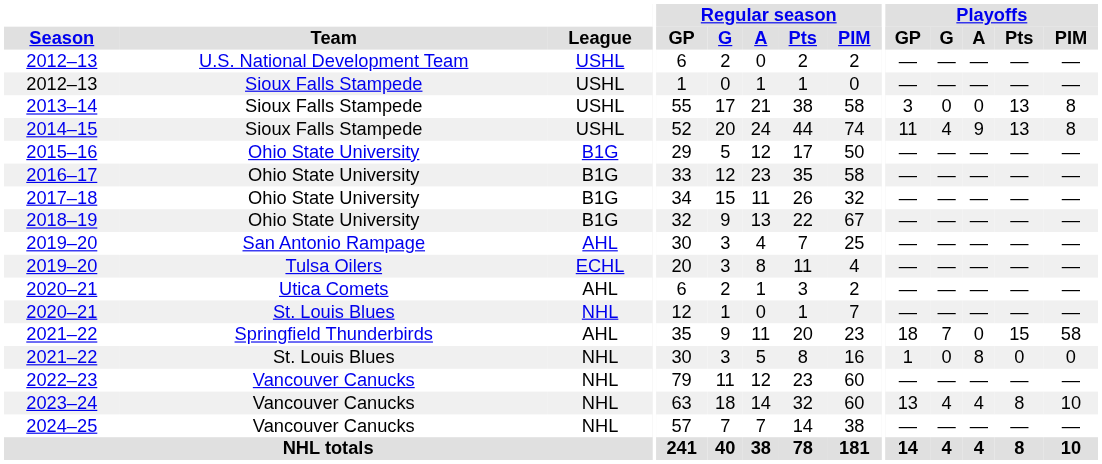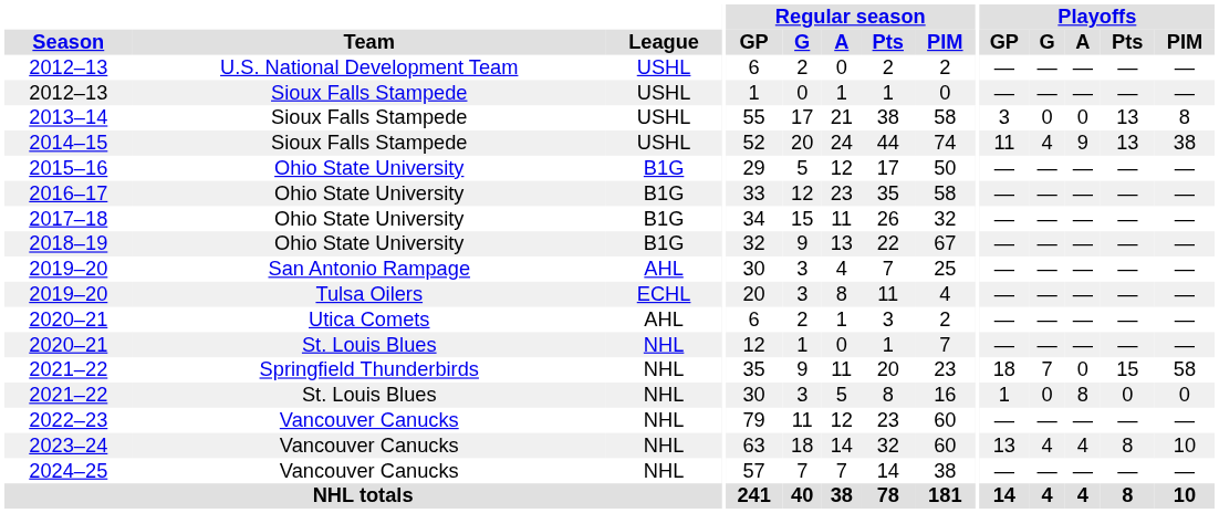2014–15 | Playoffs / PIM: 8 -> 38
2021–22 / Springfield Thunderbirds | League: AHL -> NHL
